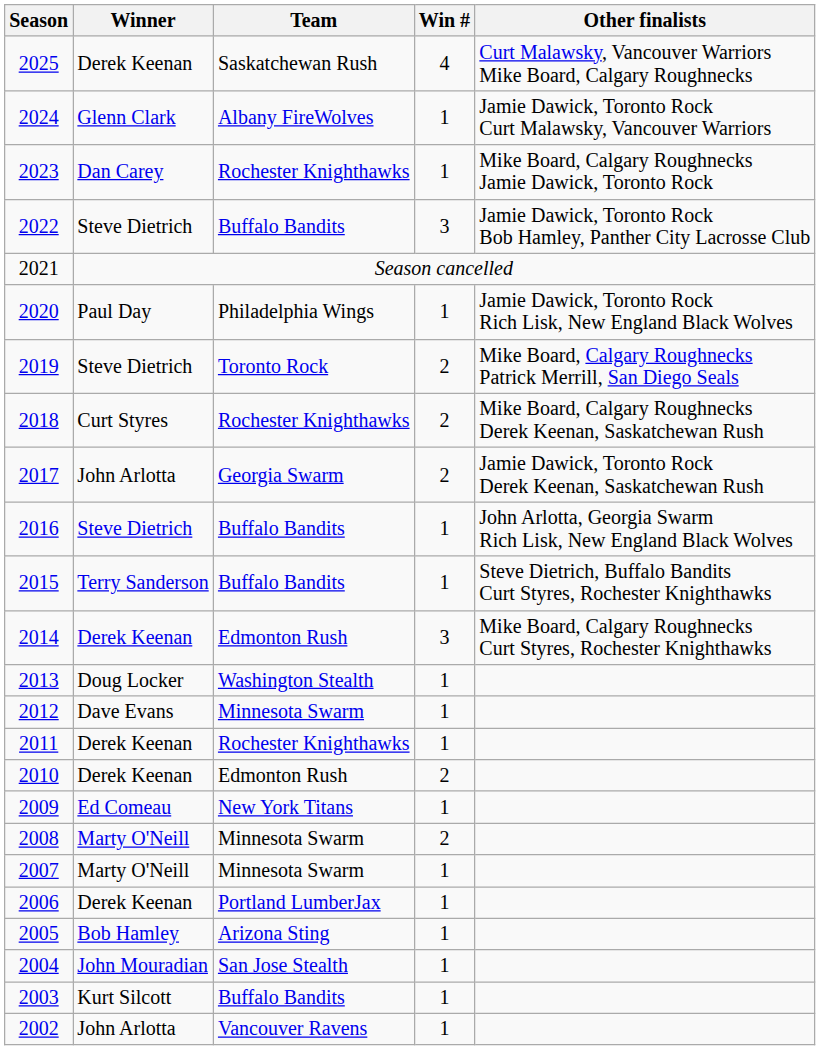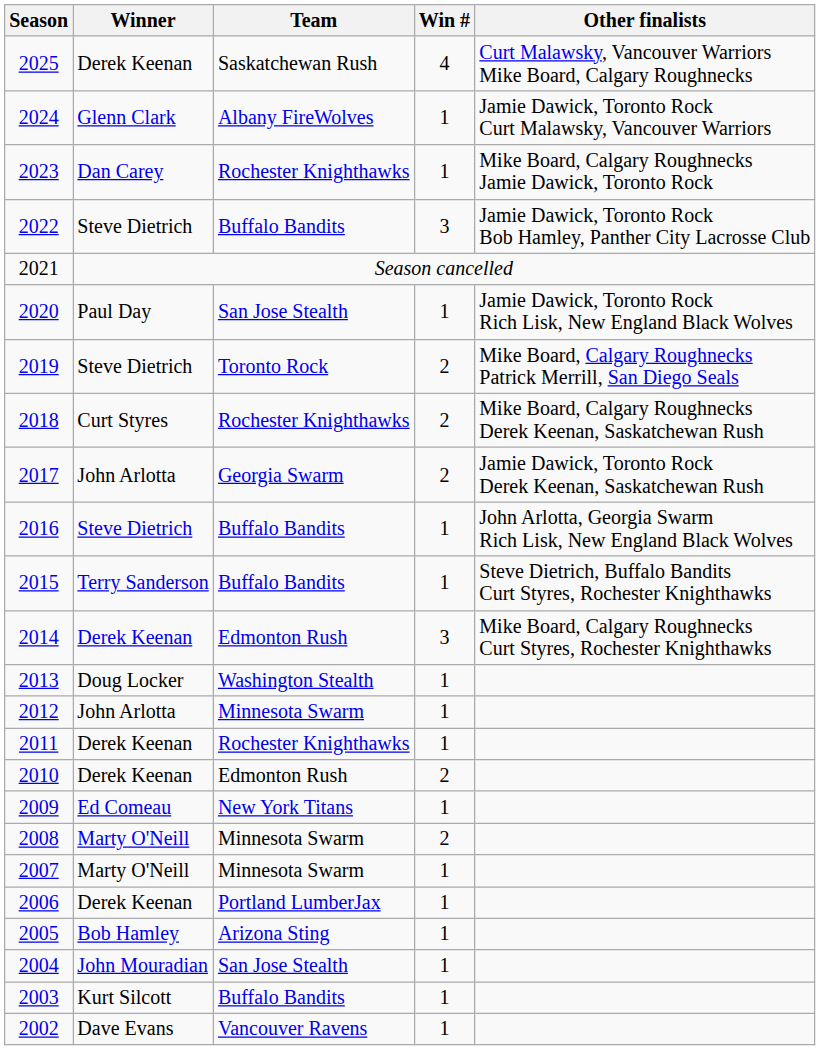2020 | Team: Philadelphia Wings -> San Jose Stealth
2012 | Winner: Dave Evans -> John Arlotta
2002 | Winner: John Arlotta -> Dave Evans
